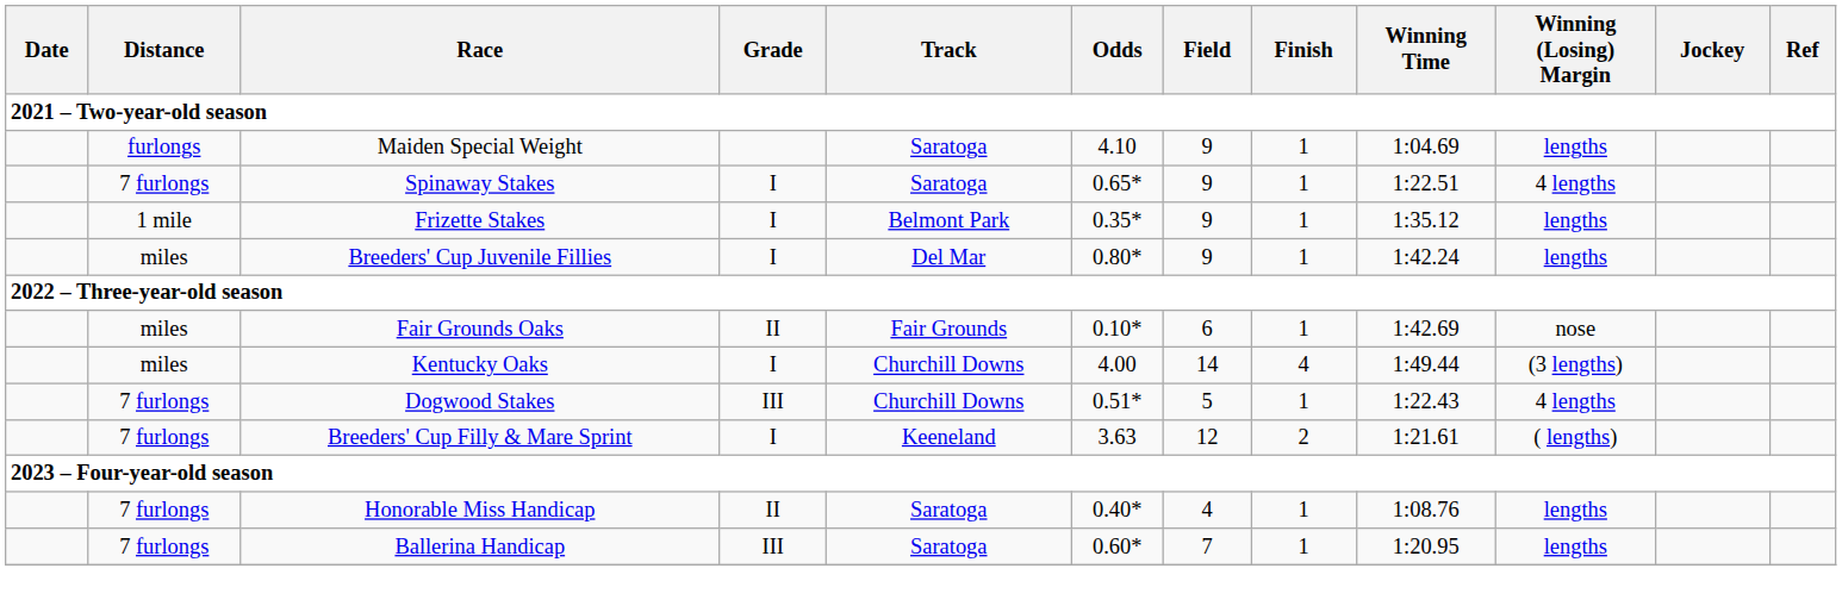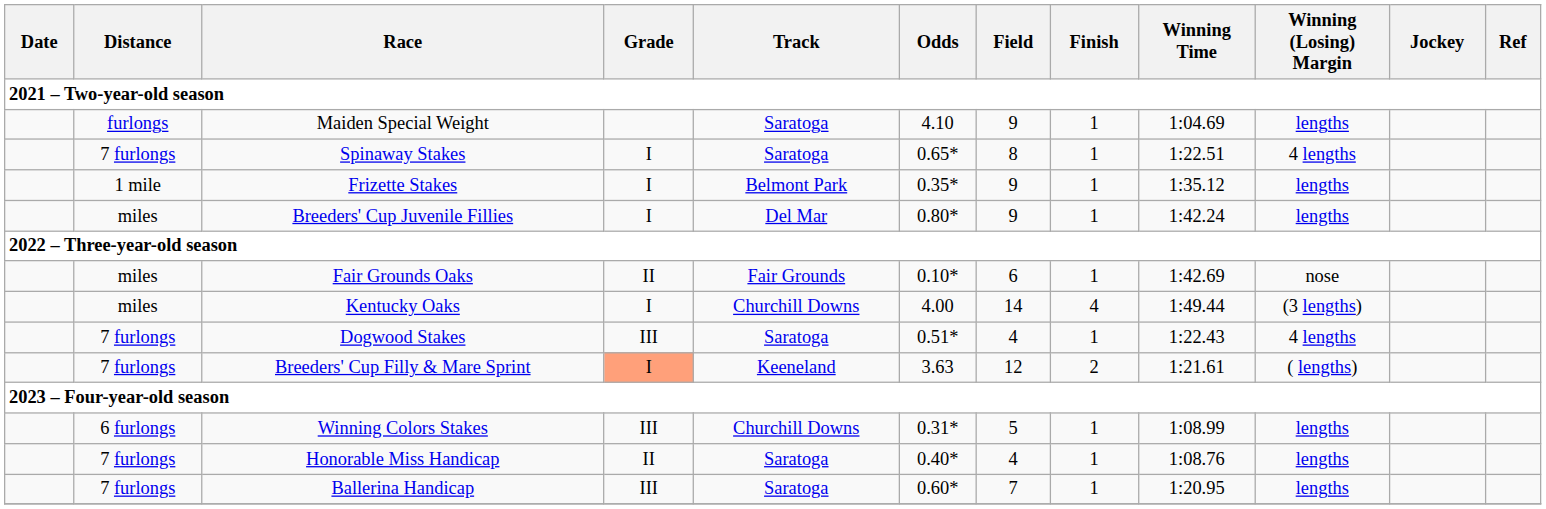Spinaway Stakes | Field: 9 -> 8
Dogwood Stakes | Track: Churchill Downs -> Saratoga
Dogwood Stakes | Field: 5 -> 4
Breeders' Cup Filly & Mare Sprint | Grade: no background -> lightsalmon background
+ row: 6 furlongs | Winning Colors Stakes | III | Churchill Downs | 0.31* | 5 | 1 | 1:08.99 | lengths
